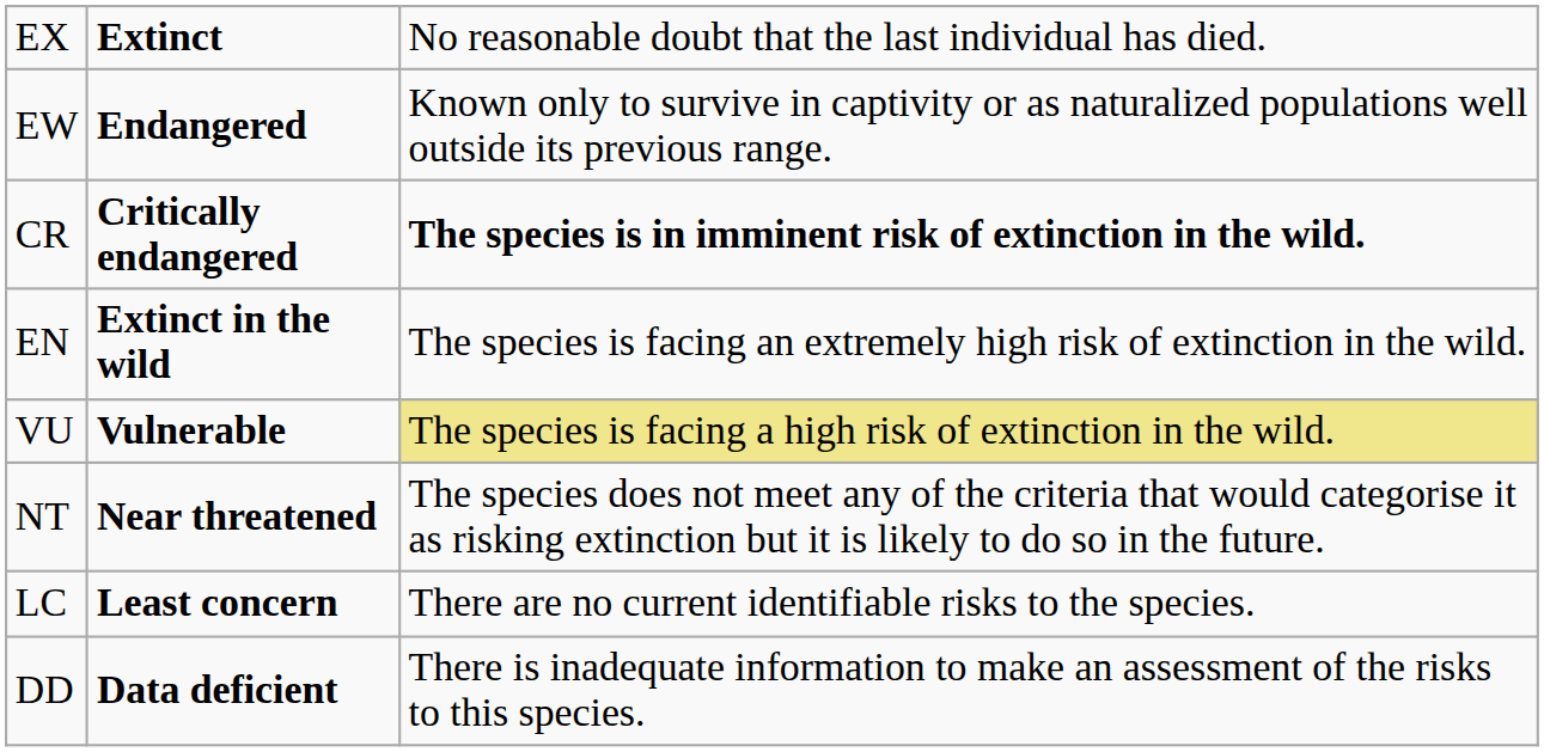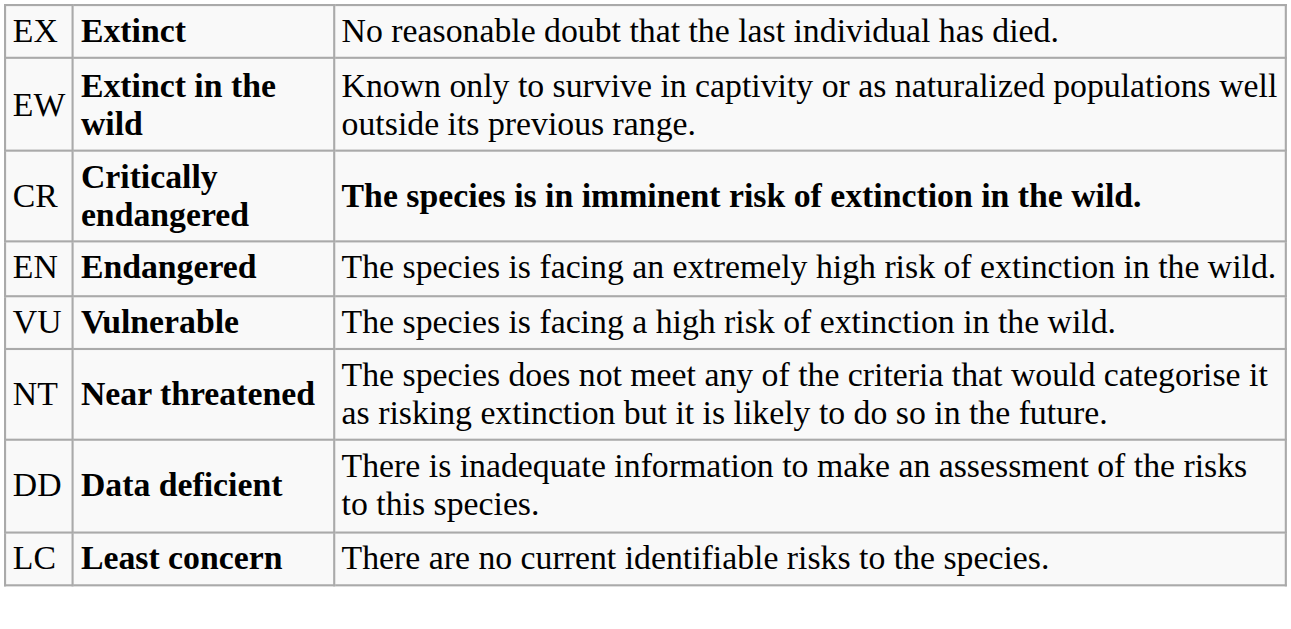EW | column 2: Endangered -> Extinct in the wild
EN | column 2: Extinct in the wild -> Endangered
VU | column 3: khaki background -> no background
rows swapped: LC <-> DD
